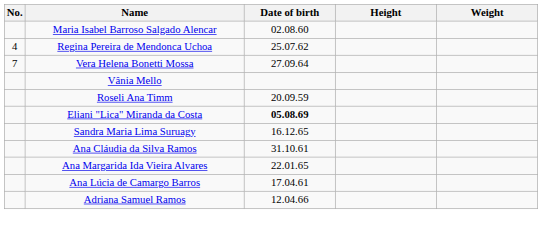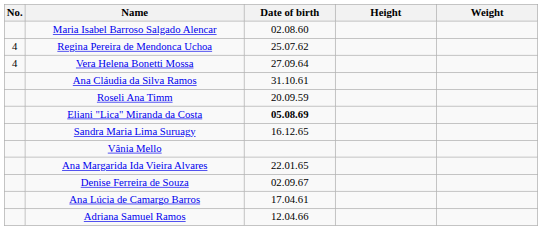Vera Helena Bonetti Mossa | No.: 7 -> 4
rows swapped: Ana Cláudia da Silva Ramos <-> Vânia Mello
+ row: Denise Ferreira de Souza | 02.09.67
